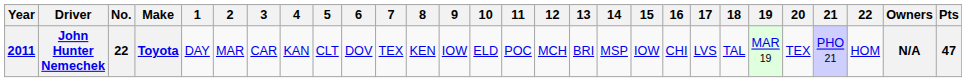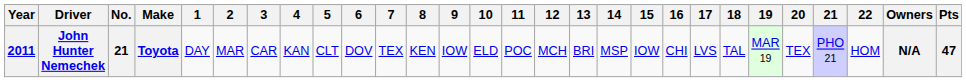John Hunter Nemechek | No.: 22 -> 21
